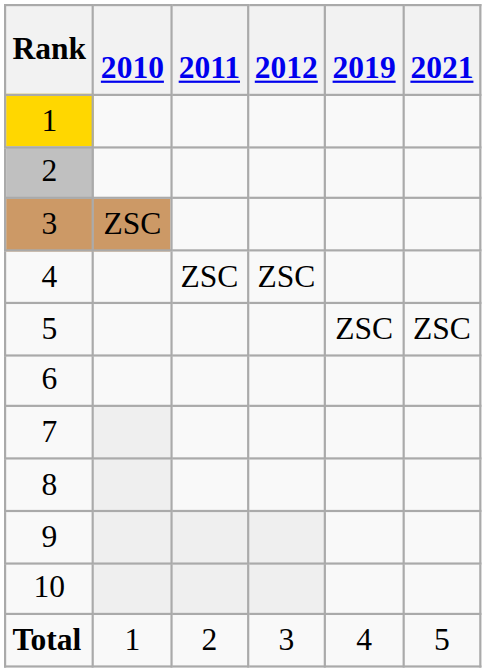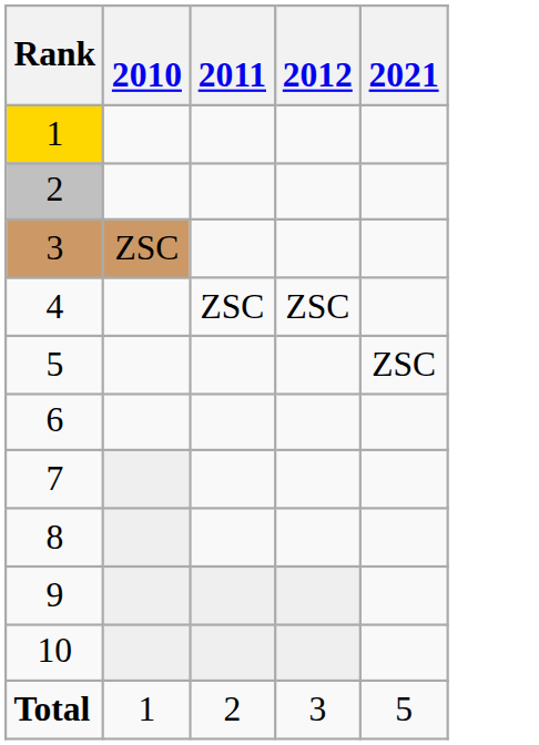- column: 2019 | ZSC | 4
